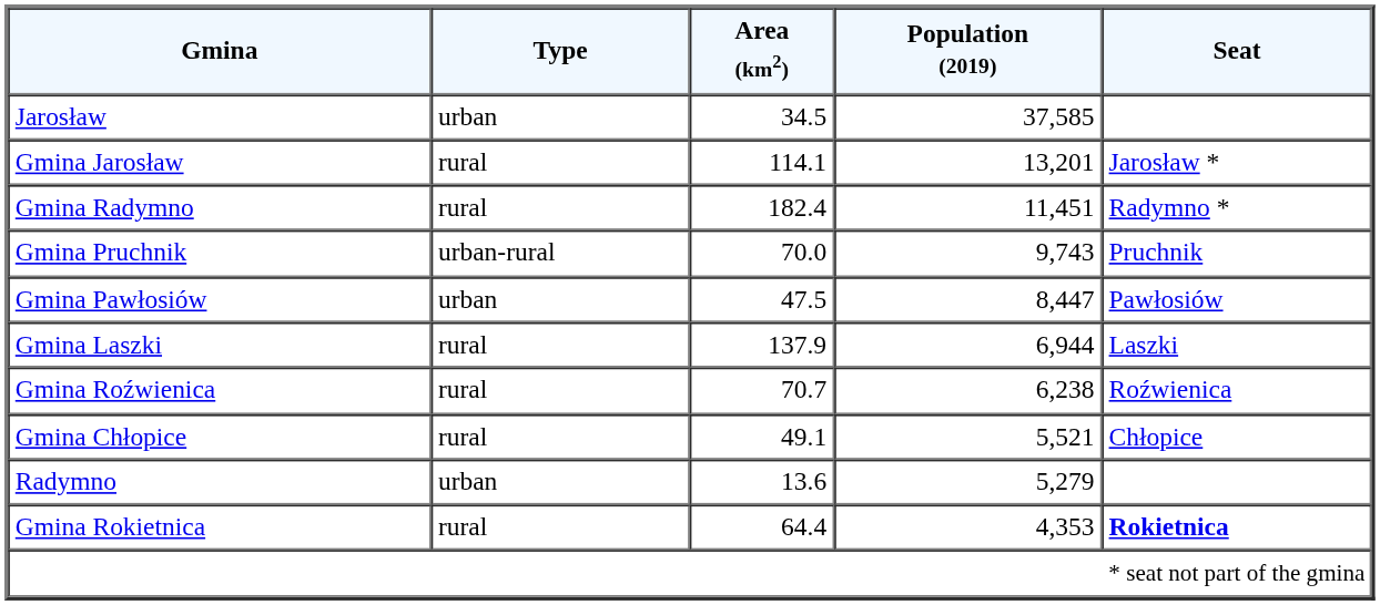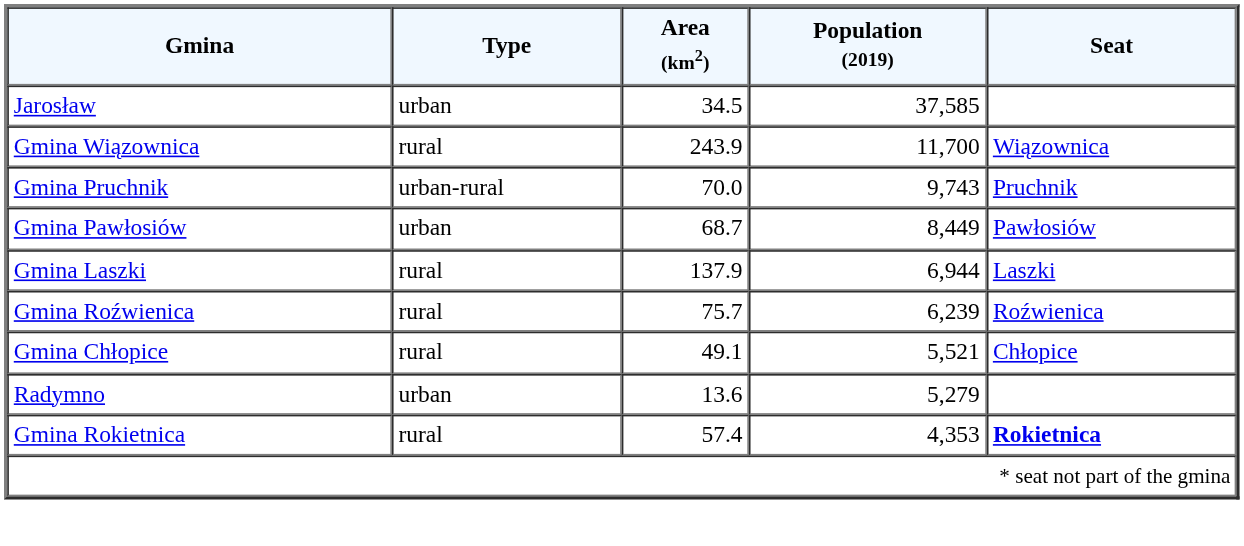- row: Gmina Jarosław | rural | 114.1 | 13,201 | Jarosław *
+ row: Gmina Wiązownica | rural | 243.9 | 11,700 | Wiązownica
- row: Gmina Radymno | rural | 182.4 | 11,451 | Radymno *
Gmina Pawłosiów | Area (km2): 47.5 -> 68.7
Gmina Pawłosiów | Population (2019): 8,447 -> 8,449
Gmina Roźwienica | Area (km2): 70.7 -> 75.7
Gmina Roźwienica | Population (2019): 6,238 -> 6,239
Gmina Rokietnica | Area (km2): 64.4 -> 57.4
